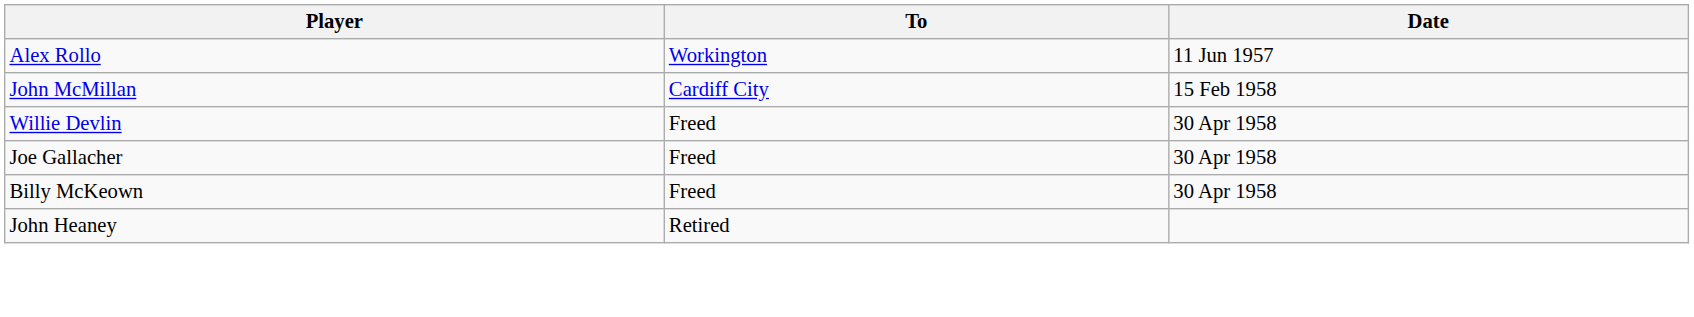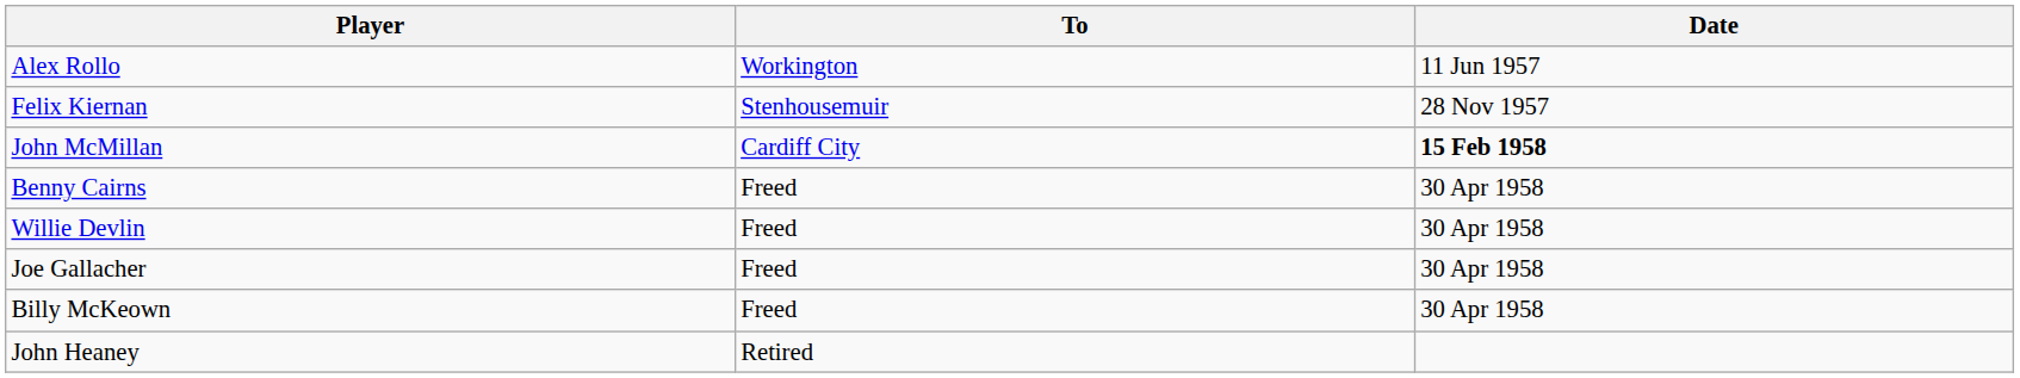+ row: Felix Kiernan | Stenhousemuir | 28 Nov 1957
John McMillan | Date: normal -> bold
+ row: Benny Cairns | Freed | 30 Apr 1958
